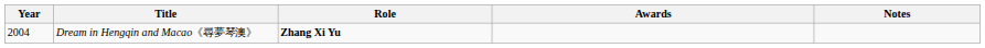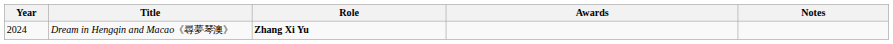Dream in Hengqin and Macao《尋夢琴澳》 | Year: 2004 -> 2024
